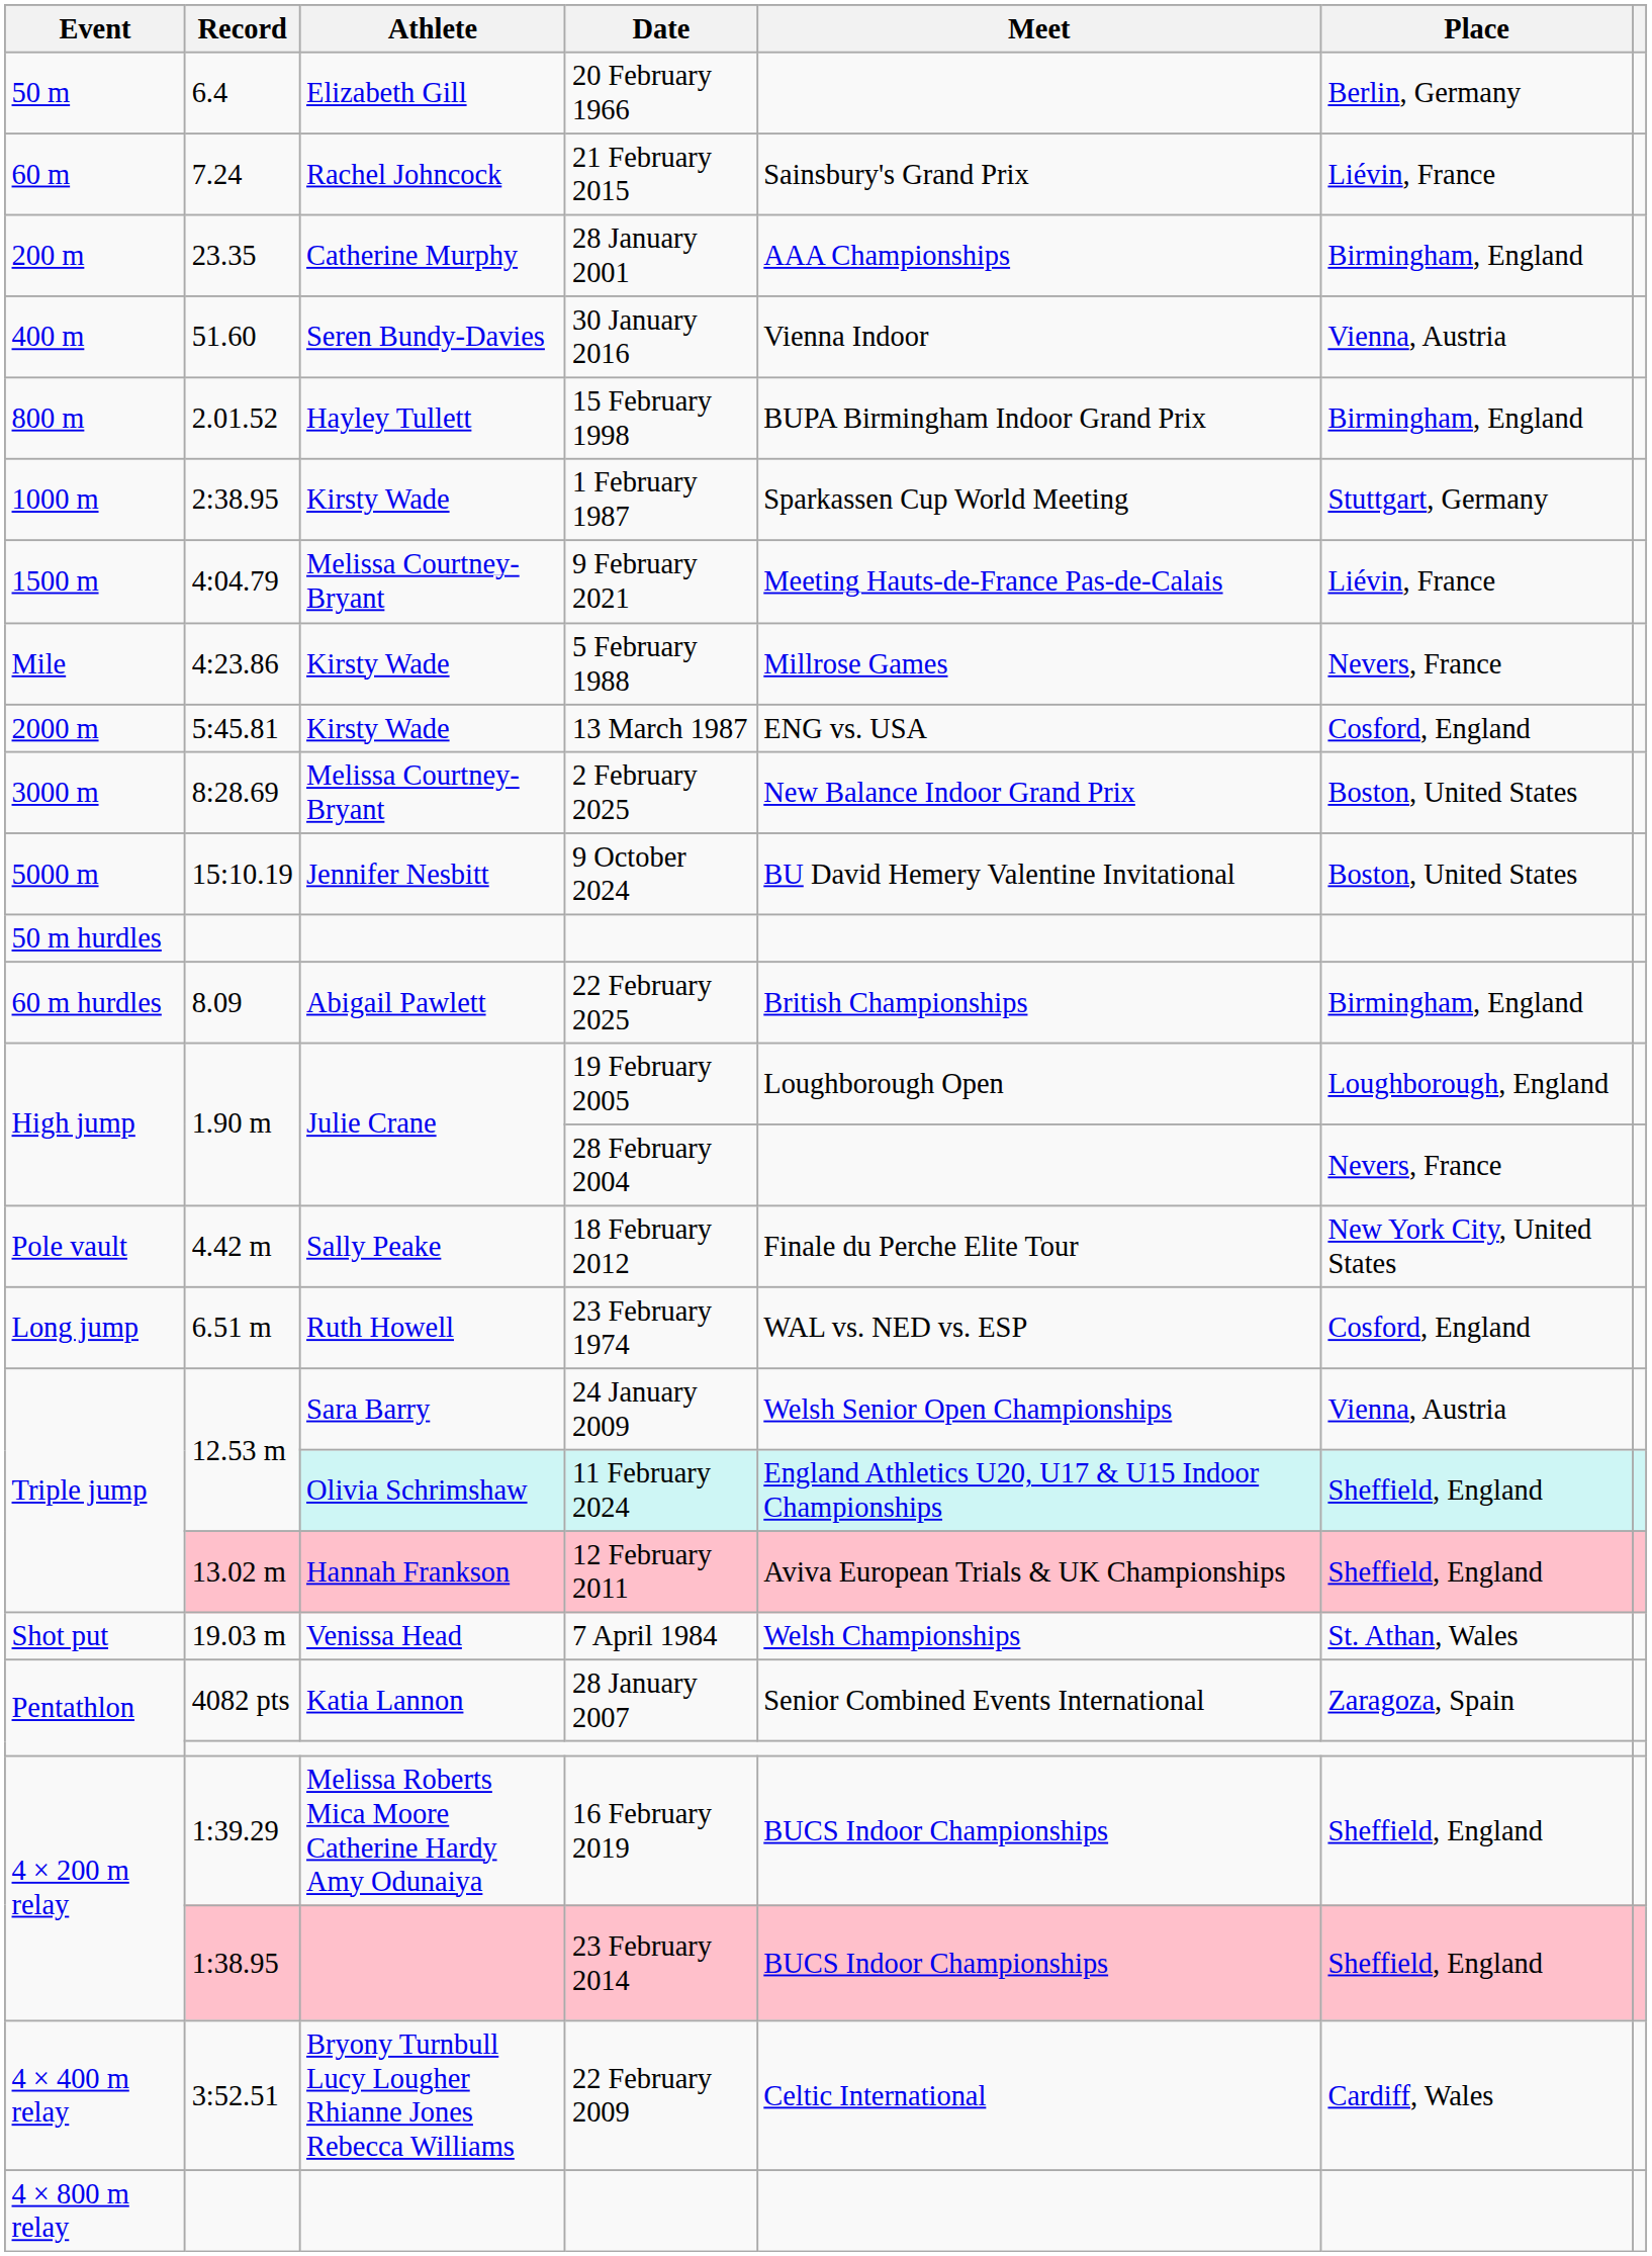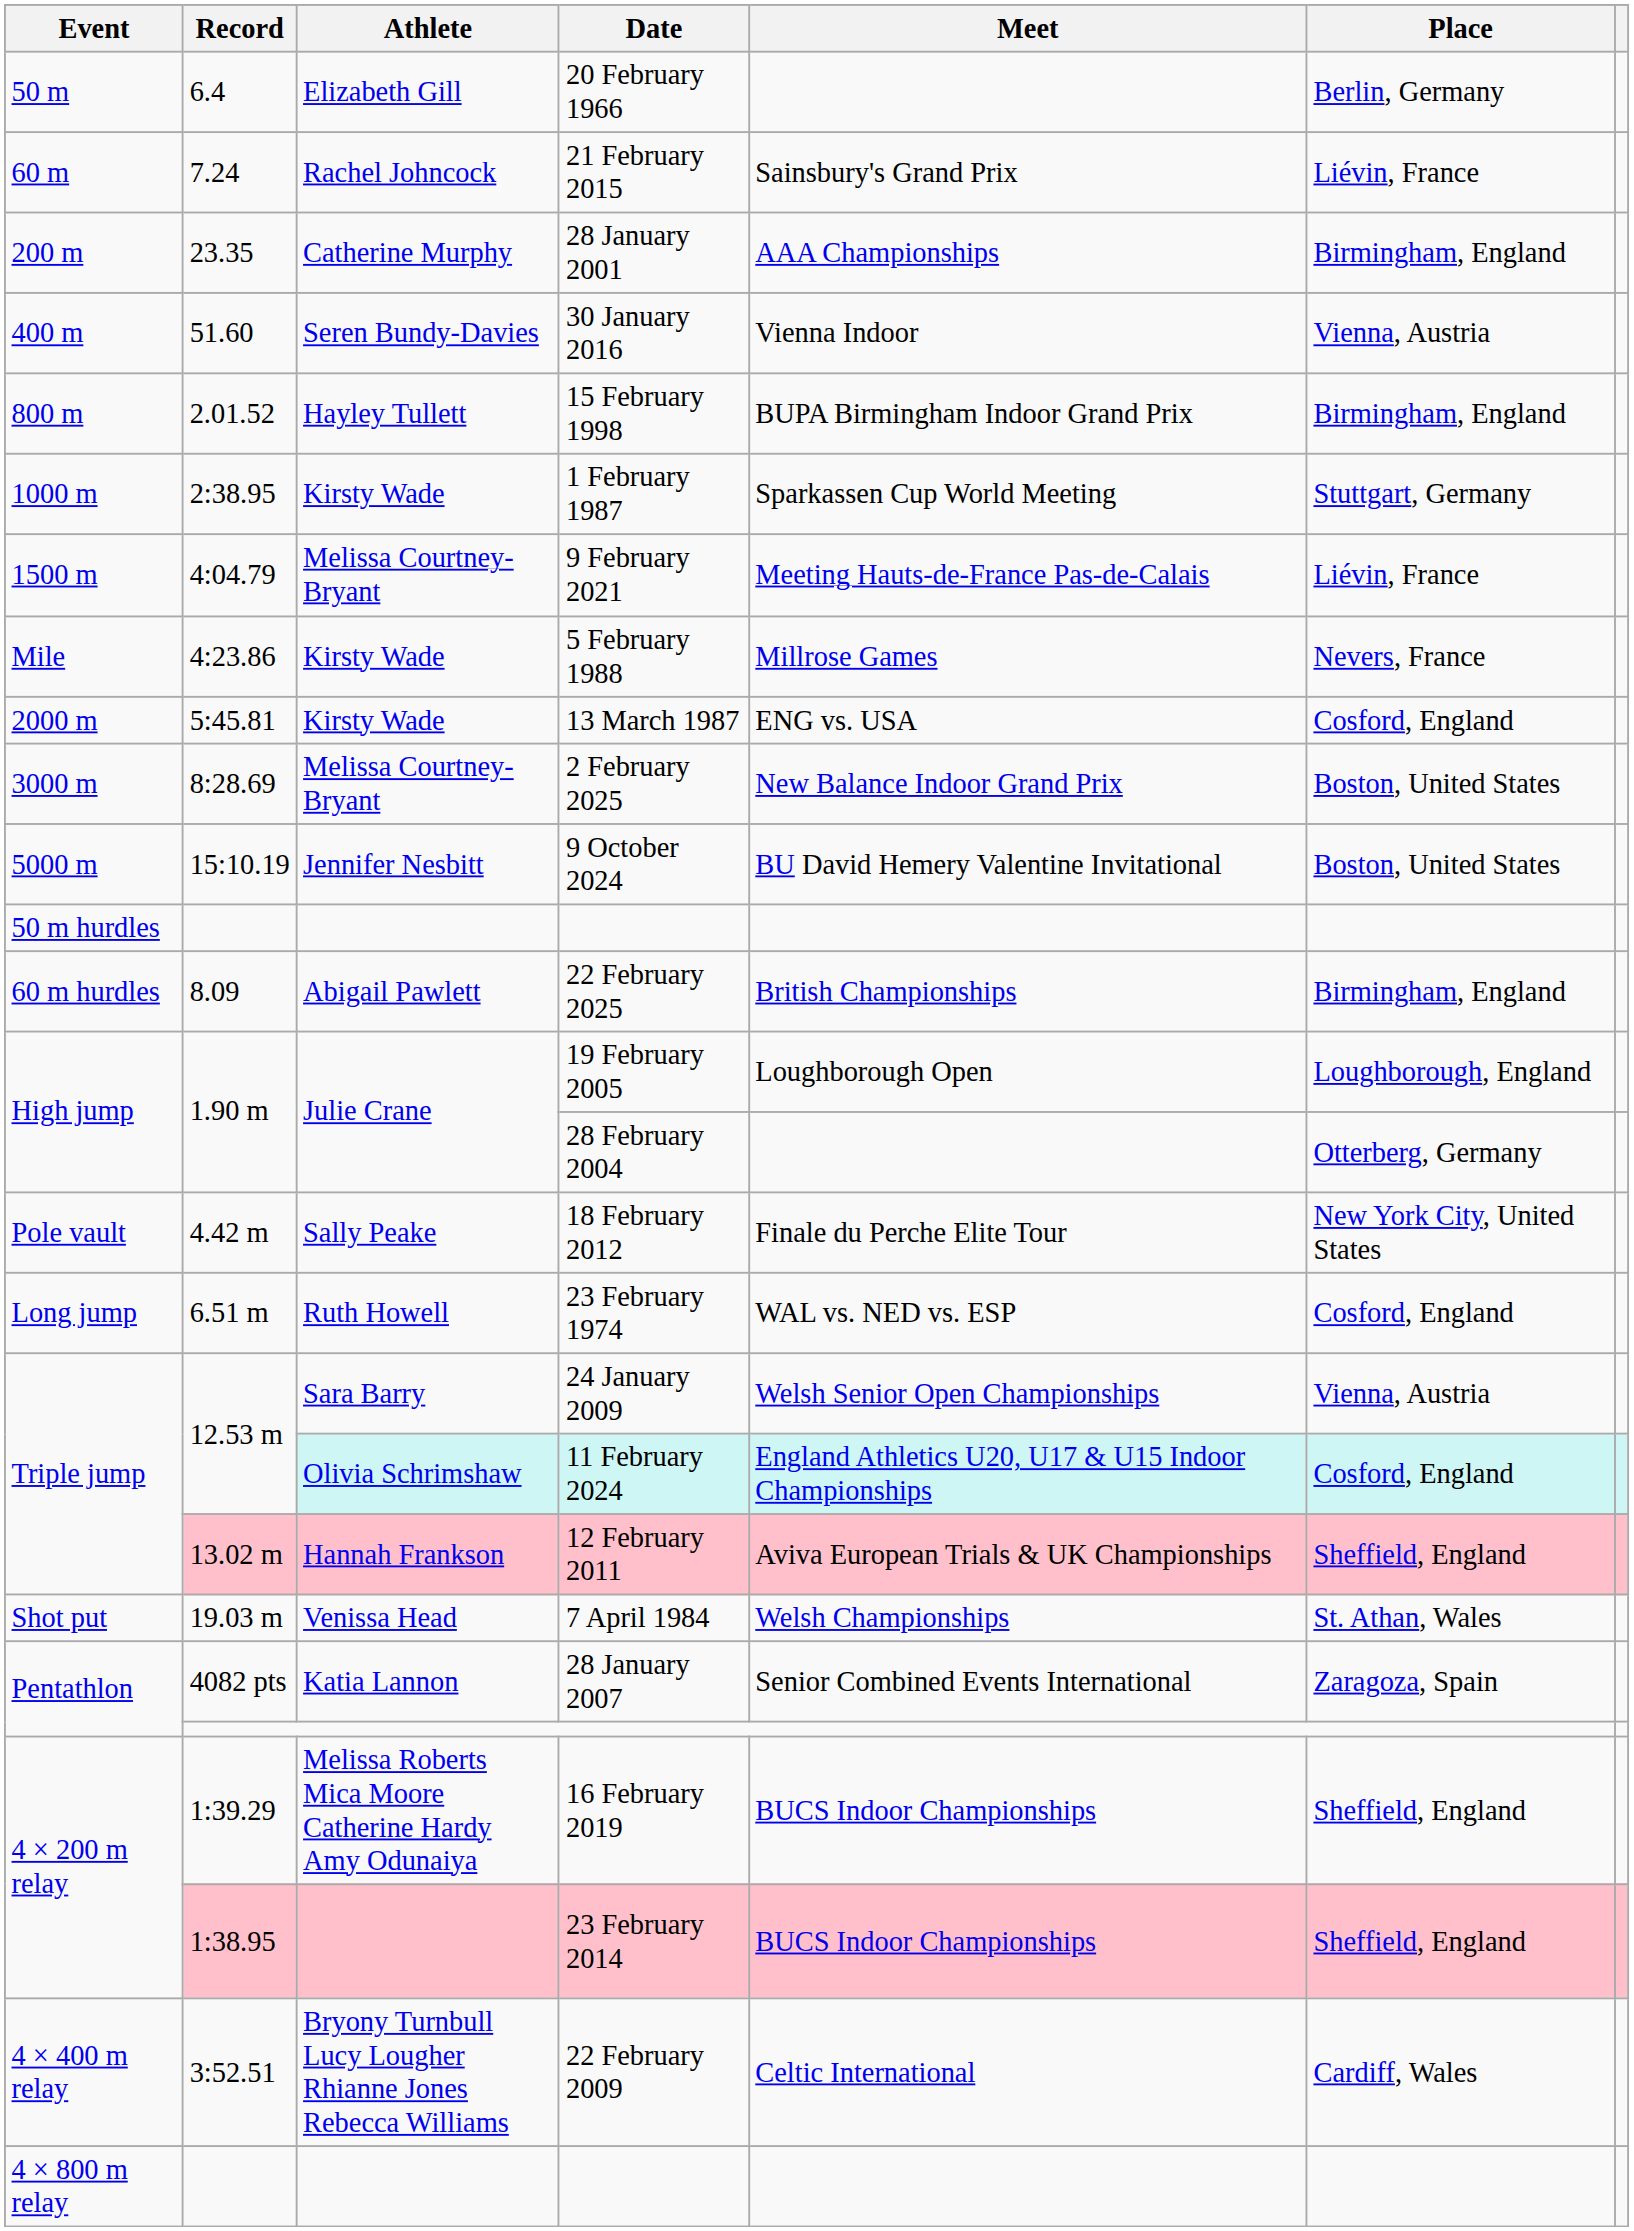28 February 2004 | Place: Nevers, France -> Otterberg, Germany
11 February 2024 | Place: Sheffield, England -> Cosford, England
